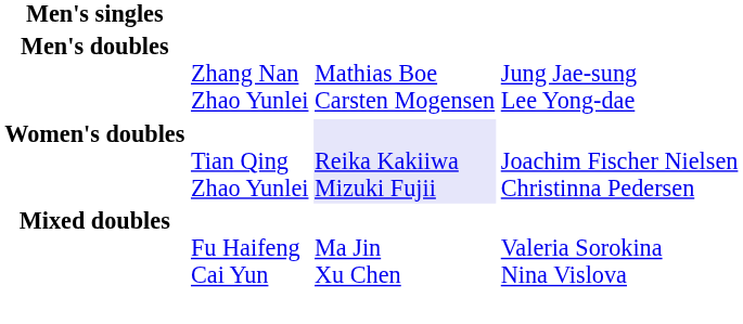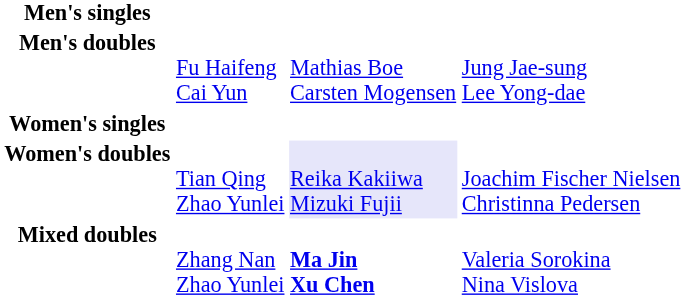Men's doubles | column 2: Zhang Nan Zhao Yunlei -> Fu Haifeng Cai Yun
+ row: Women's singles
Mixed doubles | column 2: Fu Haifeng Cai Yun -> Zhang Nan Zhao Yunlei
Mixed doubles | column 3: normal -> bold
